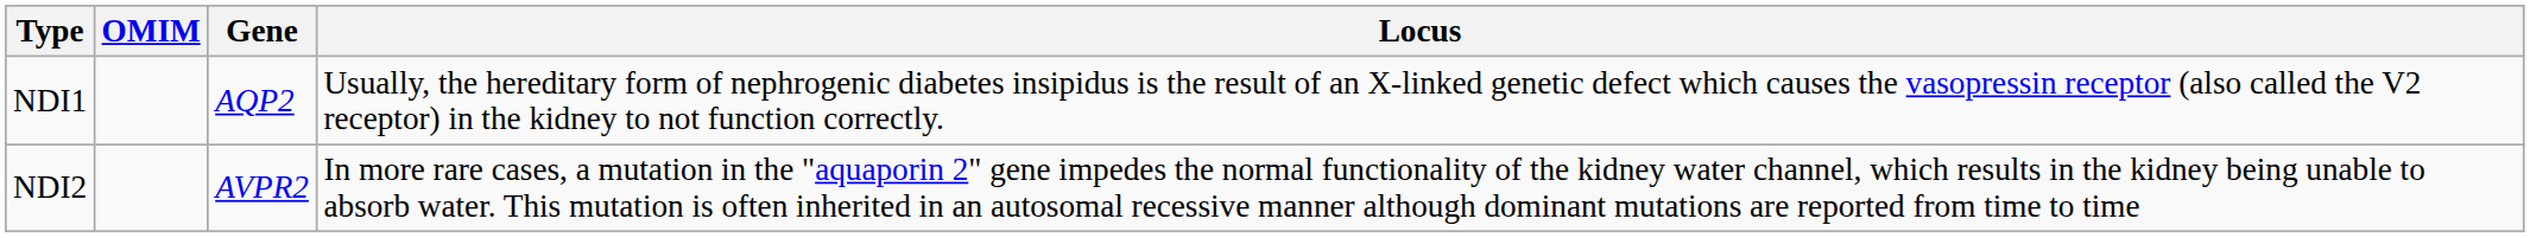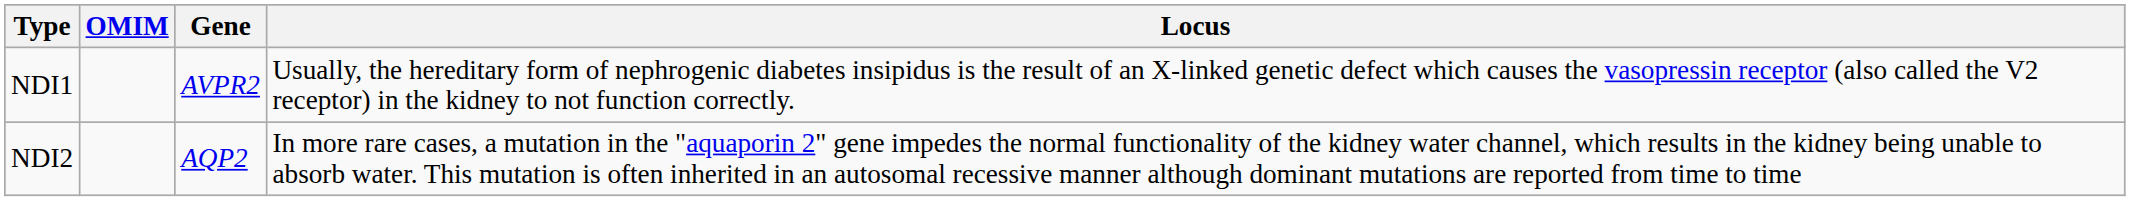NDI1 | Gene: AQP2 -> AVPR2
NDI2 | Gene: AVPR2 -> AQP2
